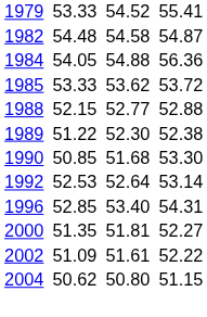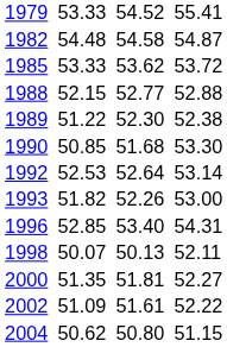- row: 1984 | 54.05 | 54.88 | 56.36
+ row: 1993 | 51.82 | 52.26 | 53.00
+ row: 1998 | 50.07 | 50.13 | 52.11
